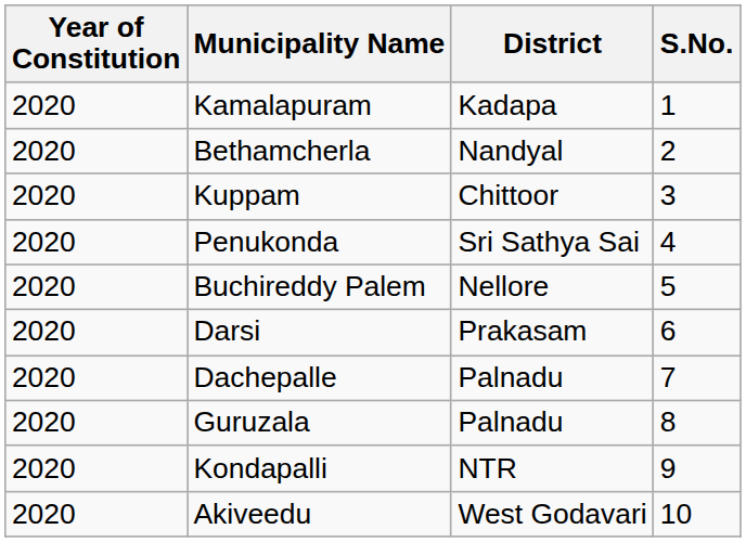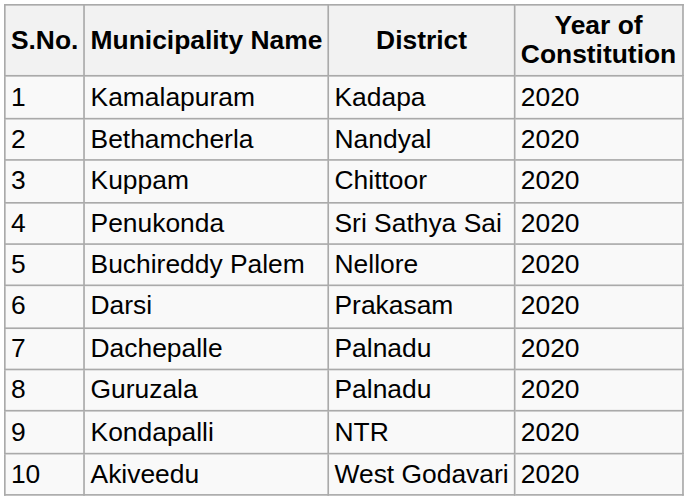columns swapped: S.No. <-> Year of Constitution
